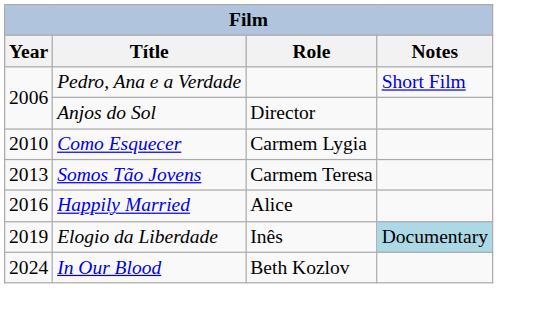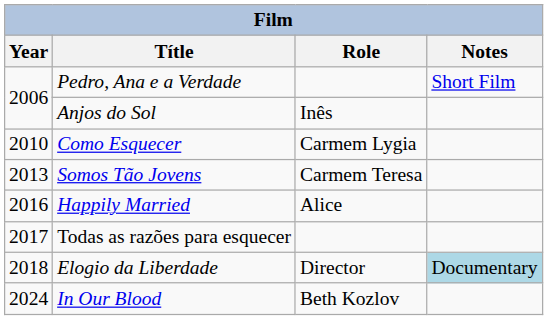Anjos do Sol | Role: Director -> Inês
+ row: 2017 | Todas as razões para esquecer
Elogio da Liberdade | Year: 2019 -> 2018
Elogio da Liberdade | Role: Inês -> Director
